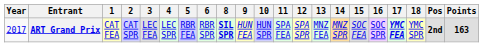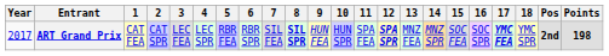+ column: 7 | SIL FEA
ART Grand Prix | 12: normal -> bold
ART Grand Prix | Points: 163 -> 198
